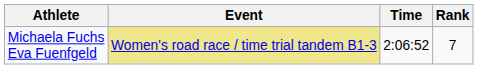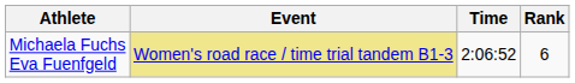Michaela Fuchs Eva Fuenfgeld | Rank: 7 -> 6
